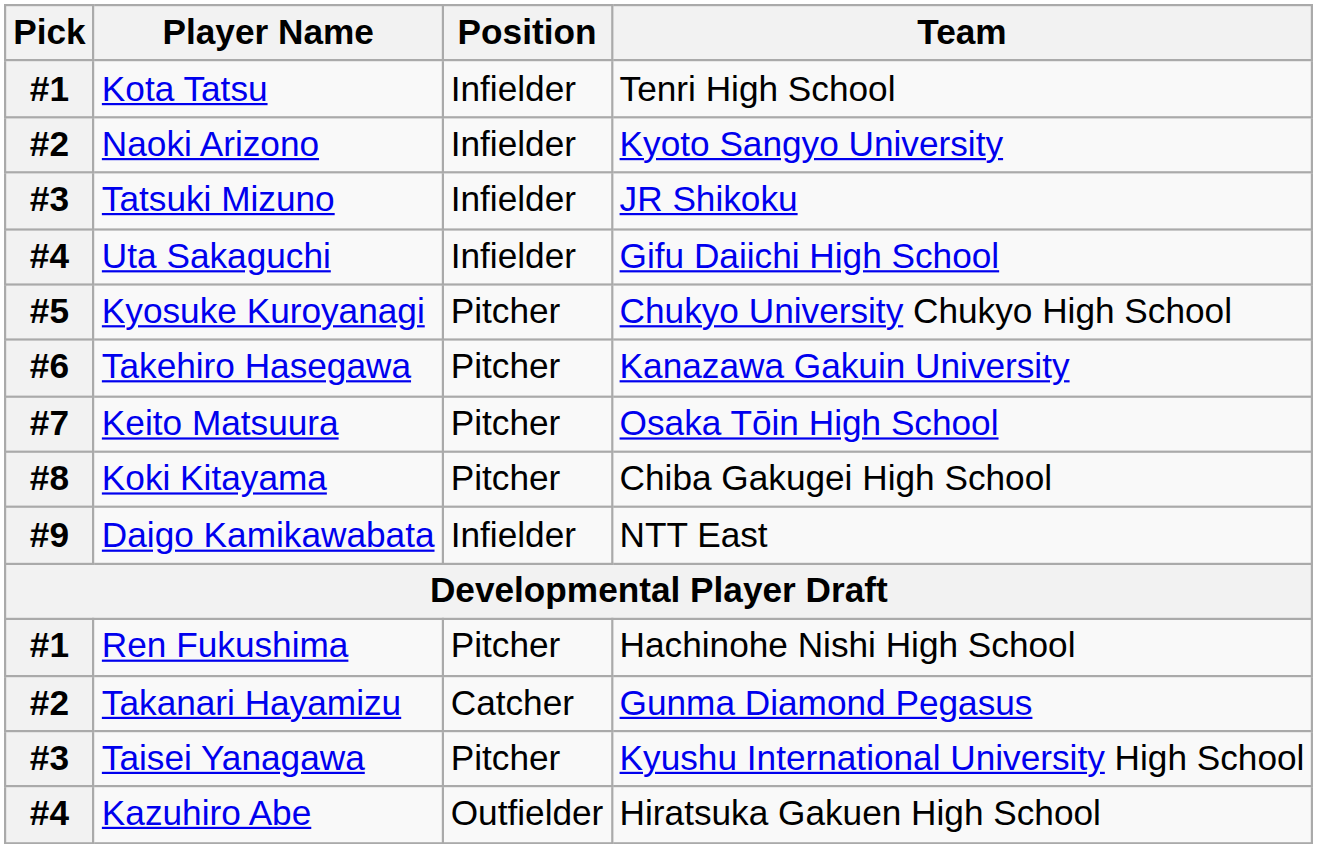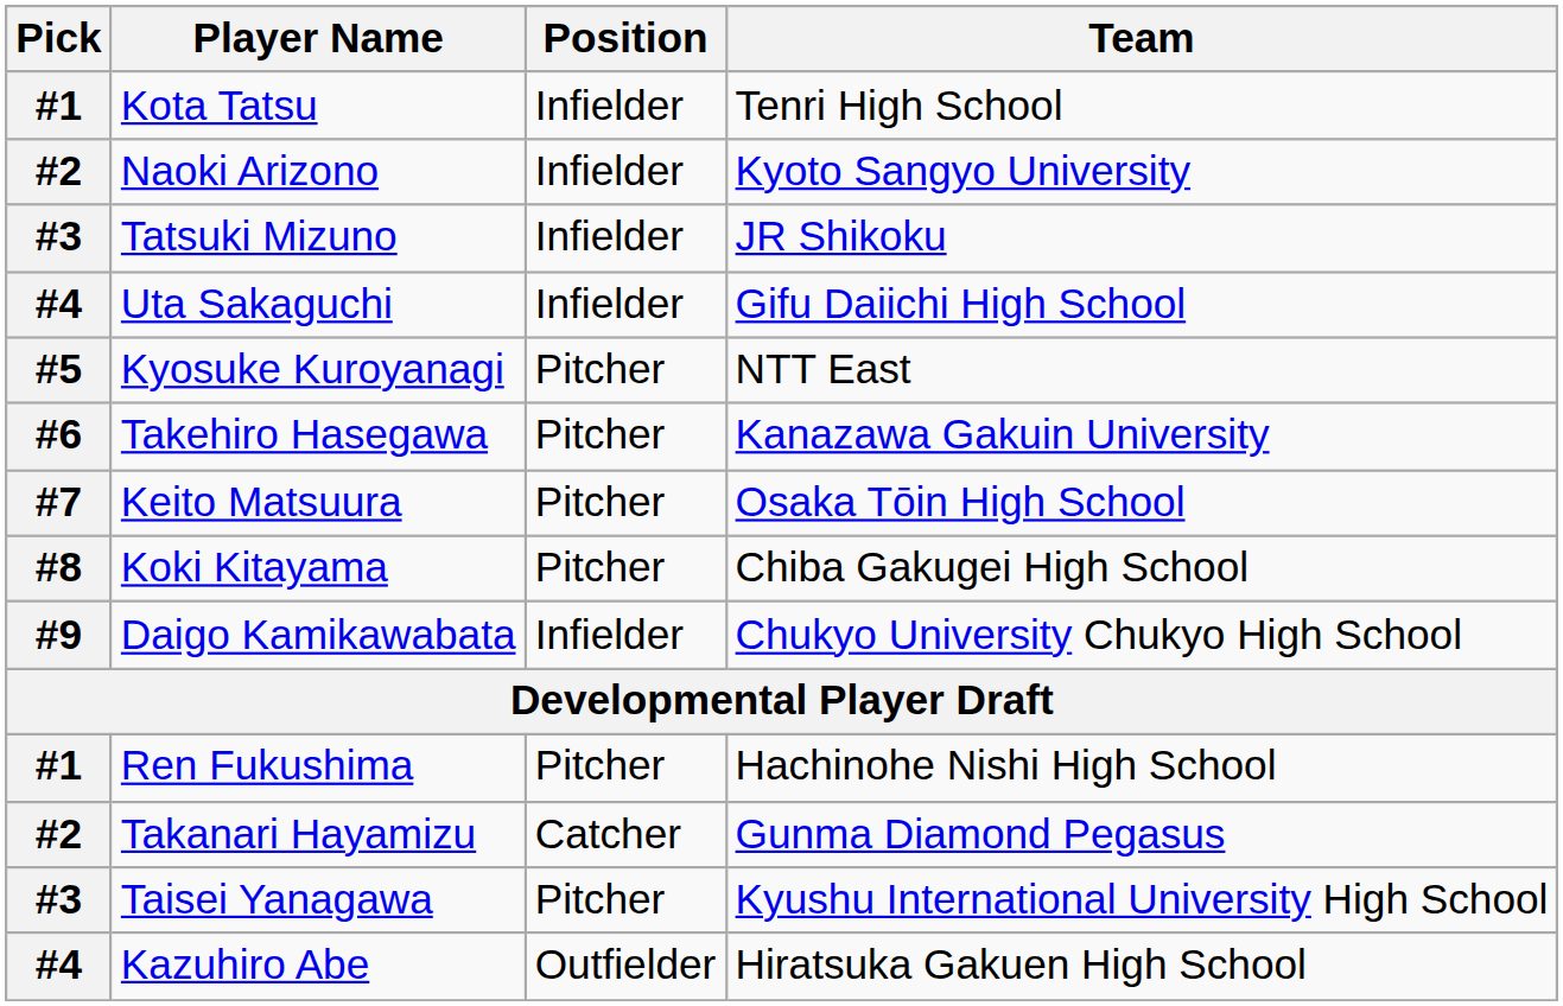Kyosuke Kuroyanagi | Team: Chukyo University Chukyo High School -> NTT East
Daigo Kamikawabata | Team: NTT East -> Chukyo University Chukyo High School
